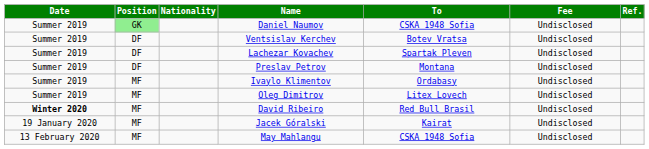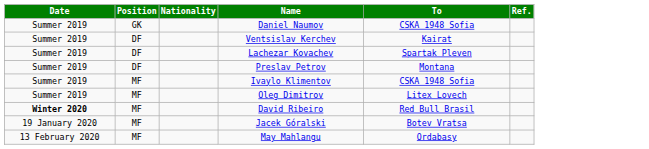- column: Fee | Undisclosed | Undisclosed | Undisclosed | Undisclosed | Undisclosed | Undisclosed | Undisclosed | Undisclosed | Undisclosed
Daniel Naumov | Position: lightgreen background -> no background
Ventsislav Kerchev | To: Botev Vratsa -> Kairat
Ivaylo Klimentov | To: Ordabasy -> CSKA 1948 Sofia
Jacek Góralski | To: Kairat -> Botev Vratsa
May Mahlangu | To: CSKA 1948 Sofia -> Ordabasy
